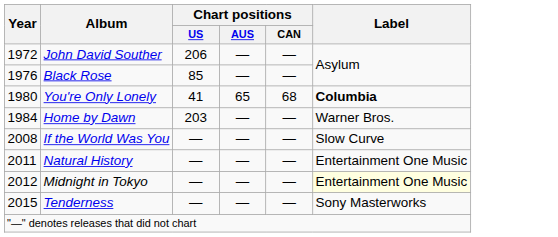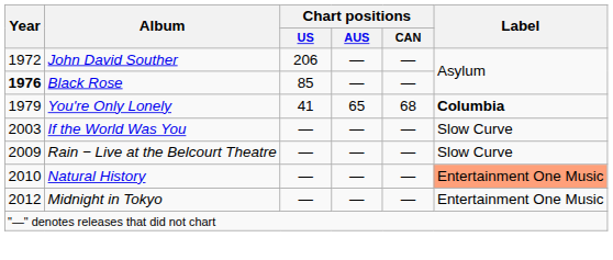Black Rose | Year: normal -> bold
You're Only Lonely | Year: 1980 -> 1979
- row: 1984 | Home by Dawn | 203 | — | — | Warner Bros.
If the World Was You | Year: 2008 -> 2003
+ row: 2009 | Rain − Live at the Belcourt Theatre | — | — | — | Slow Curve
Natural History | Year: 2011 -> 2010
Natural History | Label: no background -> lightsalmon background
Midnight in Tokyo | Label: lightyellow background -> no background
- row: 2015 | Tenderness | — | — | — | Sony Masterworks
